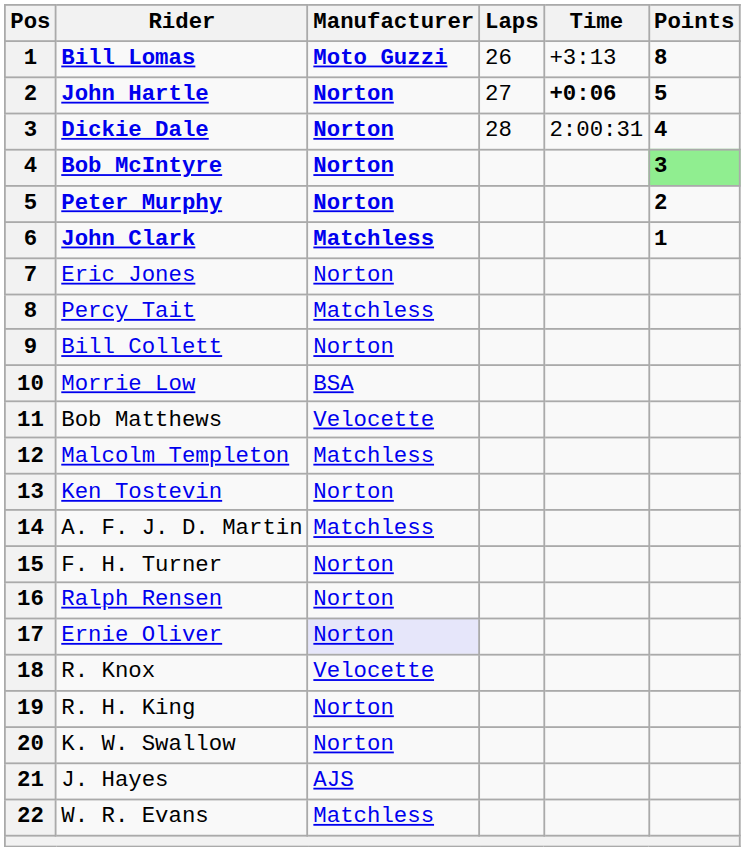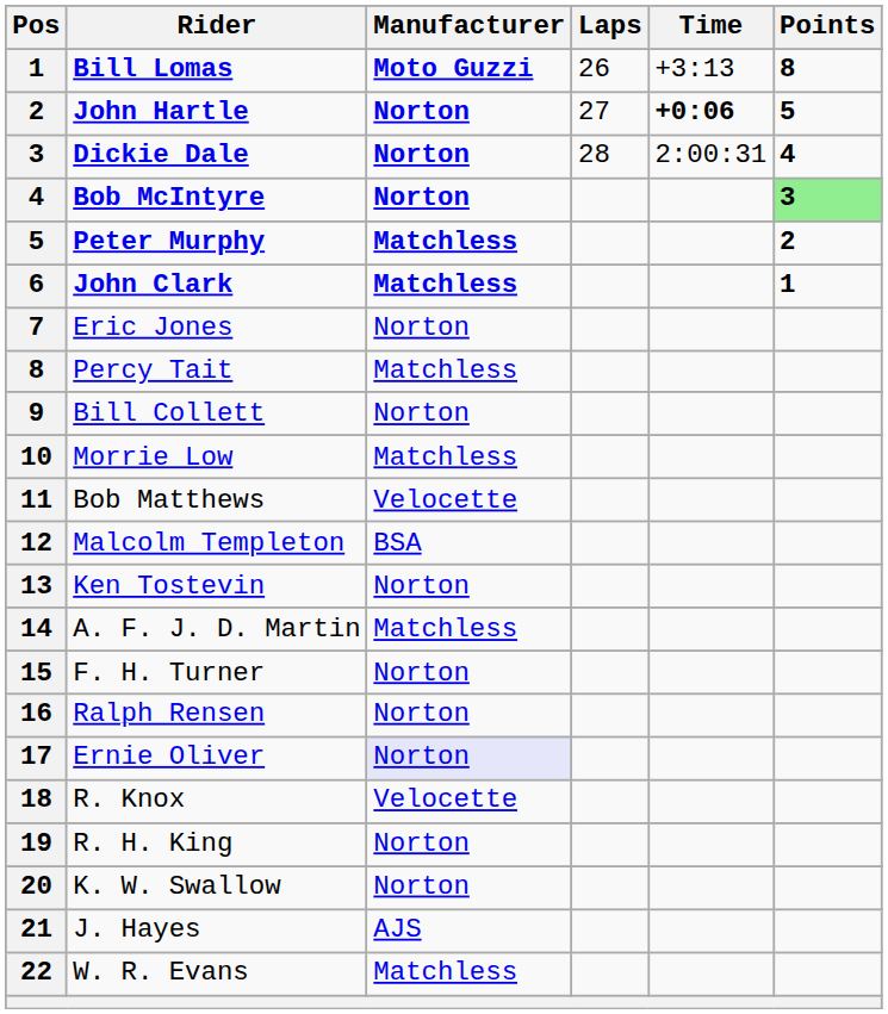Peter Murphy | Manufacturer: Norton -> Matchless
Morrie Low | Manufacturer: BSA -> Matchless
Malcolm Templeton | Manufacturer: Matchless -> BSA
